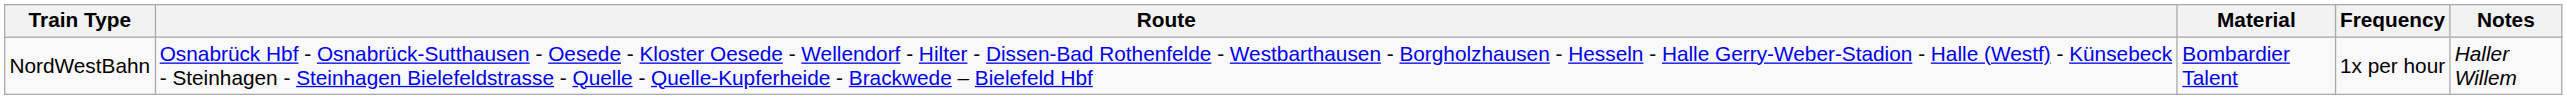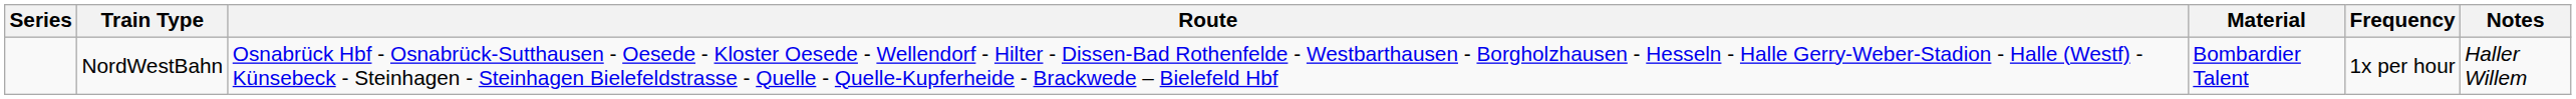+ column: Series
